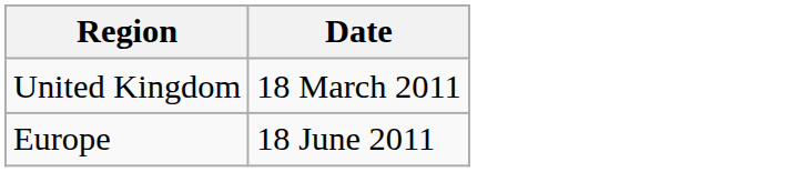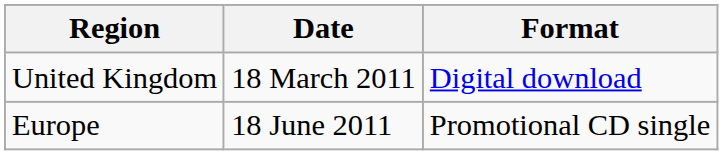+ column: Format | Digital download | Promotional CD single
